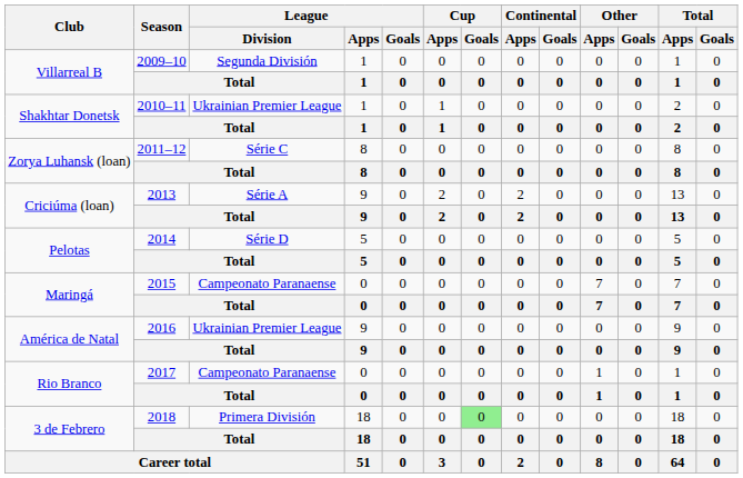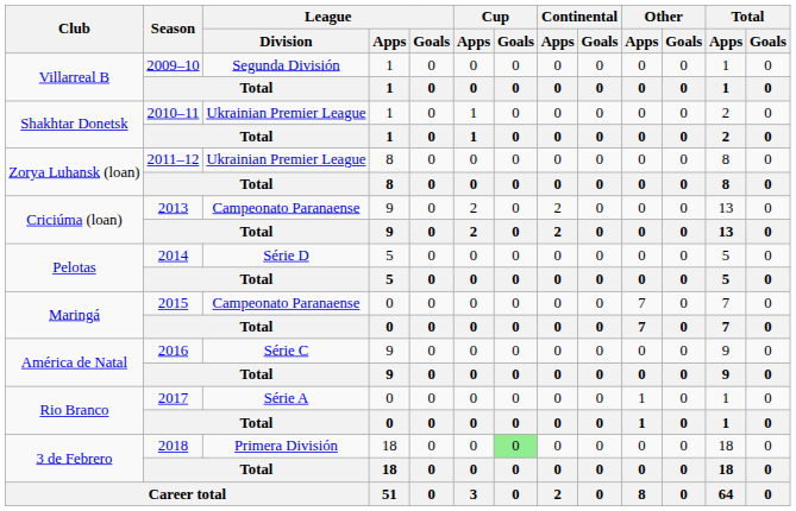Zorya Luhansk (loan) / 2011–12 | League / Division: Série C -> Ukrainian Premier League
Criciúma (loan) / 2013 | League / Division: Série A -> Campeonato Paranaense
América de Natal / 2016 | League / Division: Ukrainian Premier League -> Série C
Rio Branco / 2017 | League / Division: Campeonato Paranaense -> Série A
